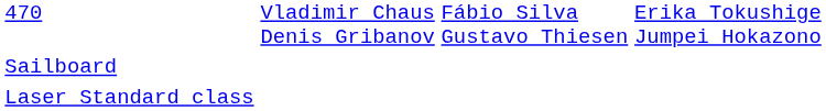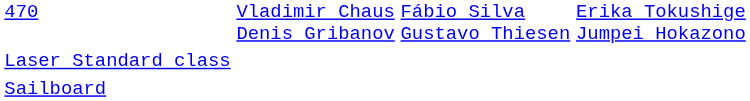rows swapped: Sailboard <-> Laser Standard class
